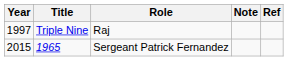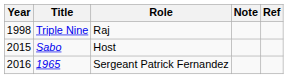Triple Nine | Year: 1997 -> 1998
+ row: 2015 | Sabo | Host
1965 | Year: 2015 -> 2016
